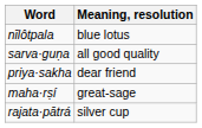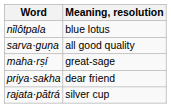rows swapped: priya·sakha <-> maha·rṣí
